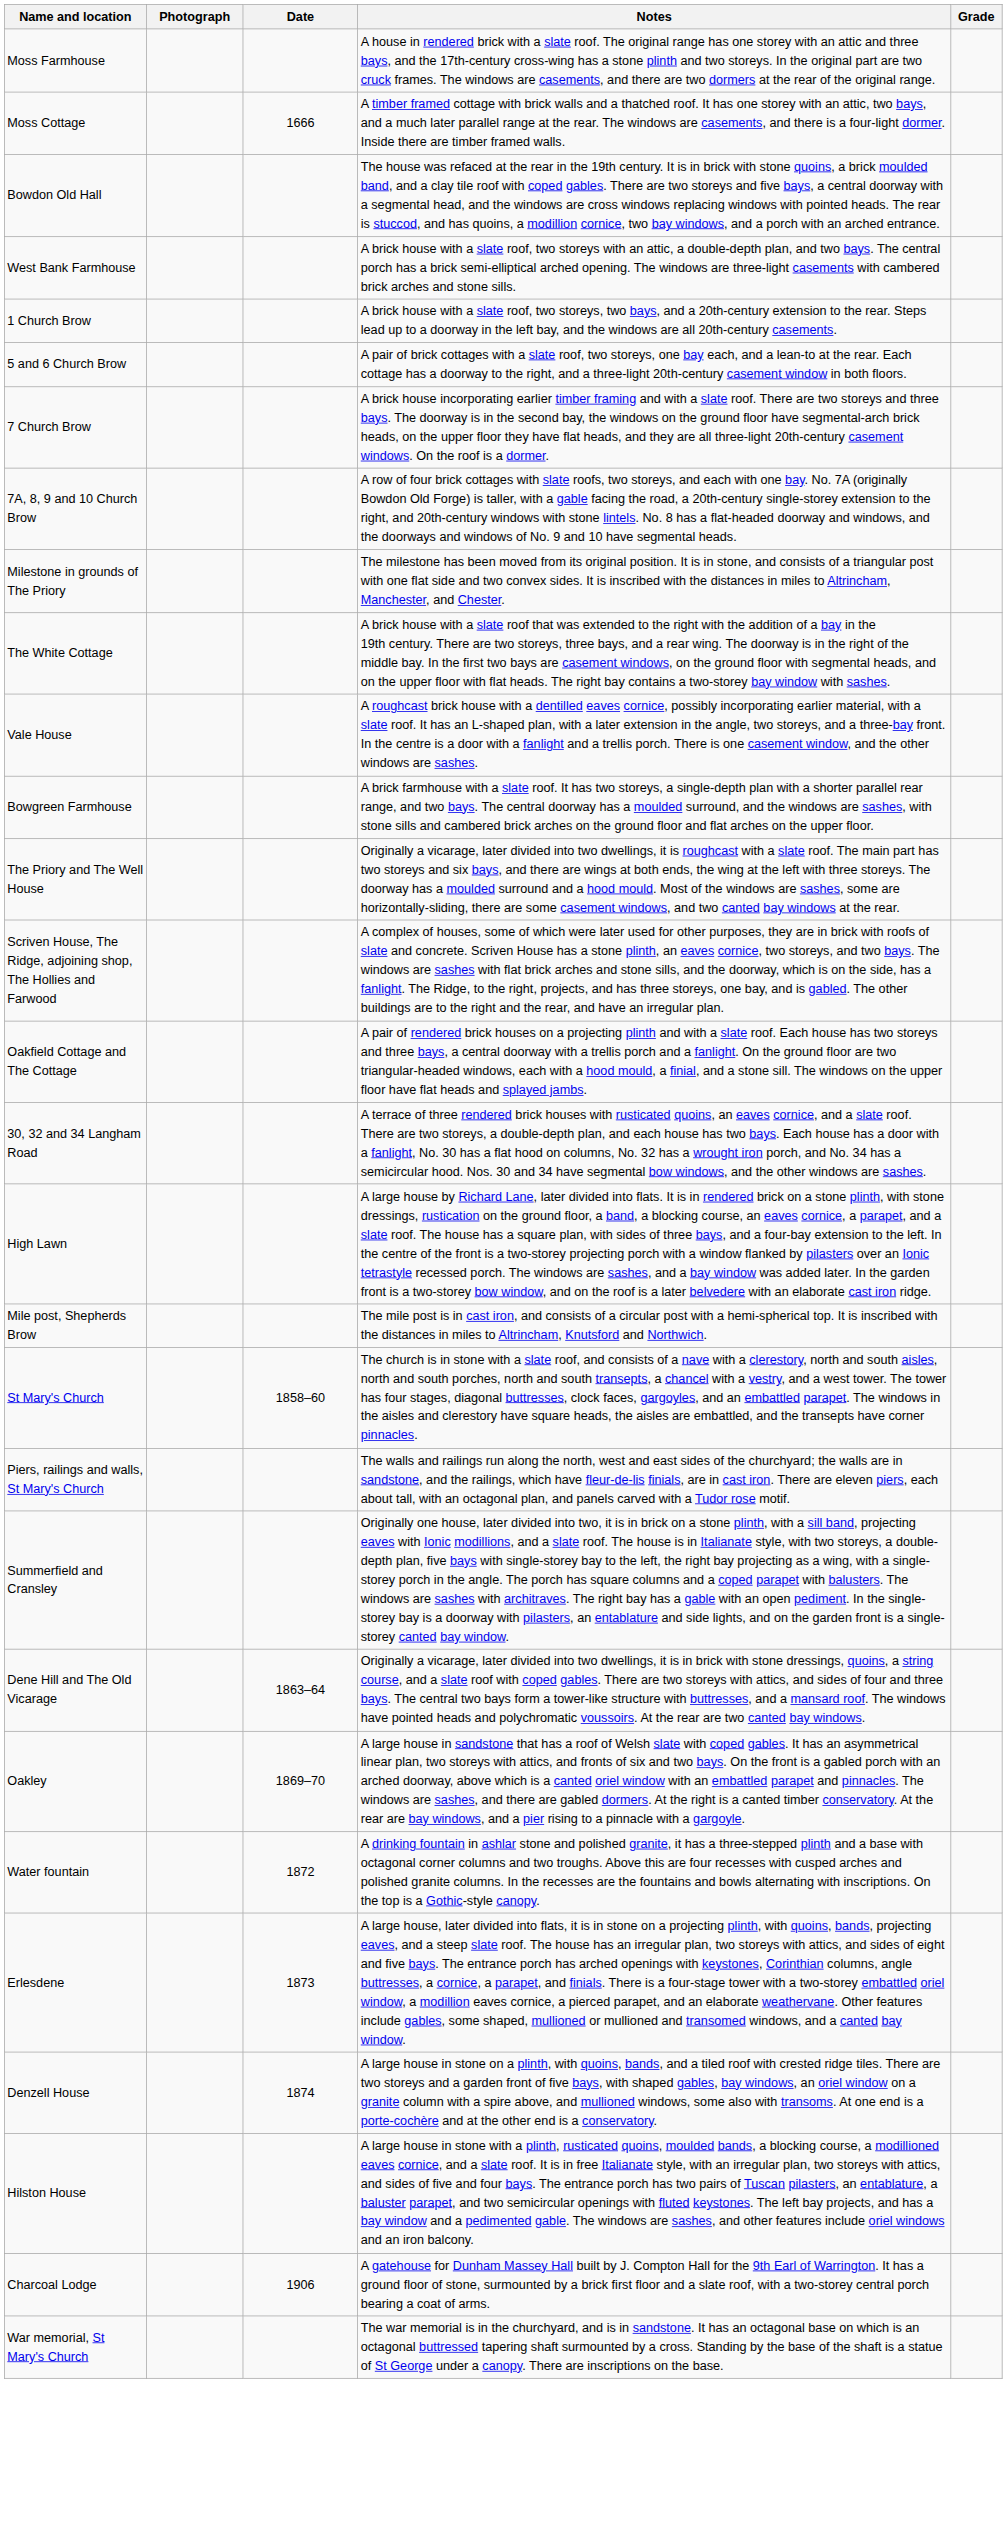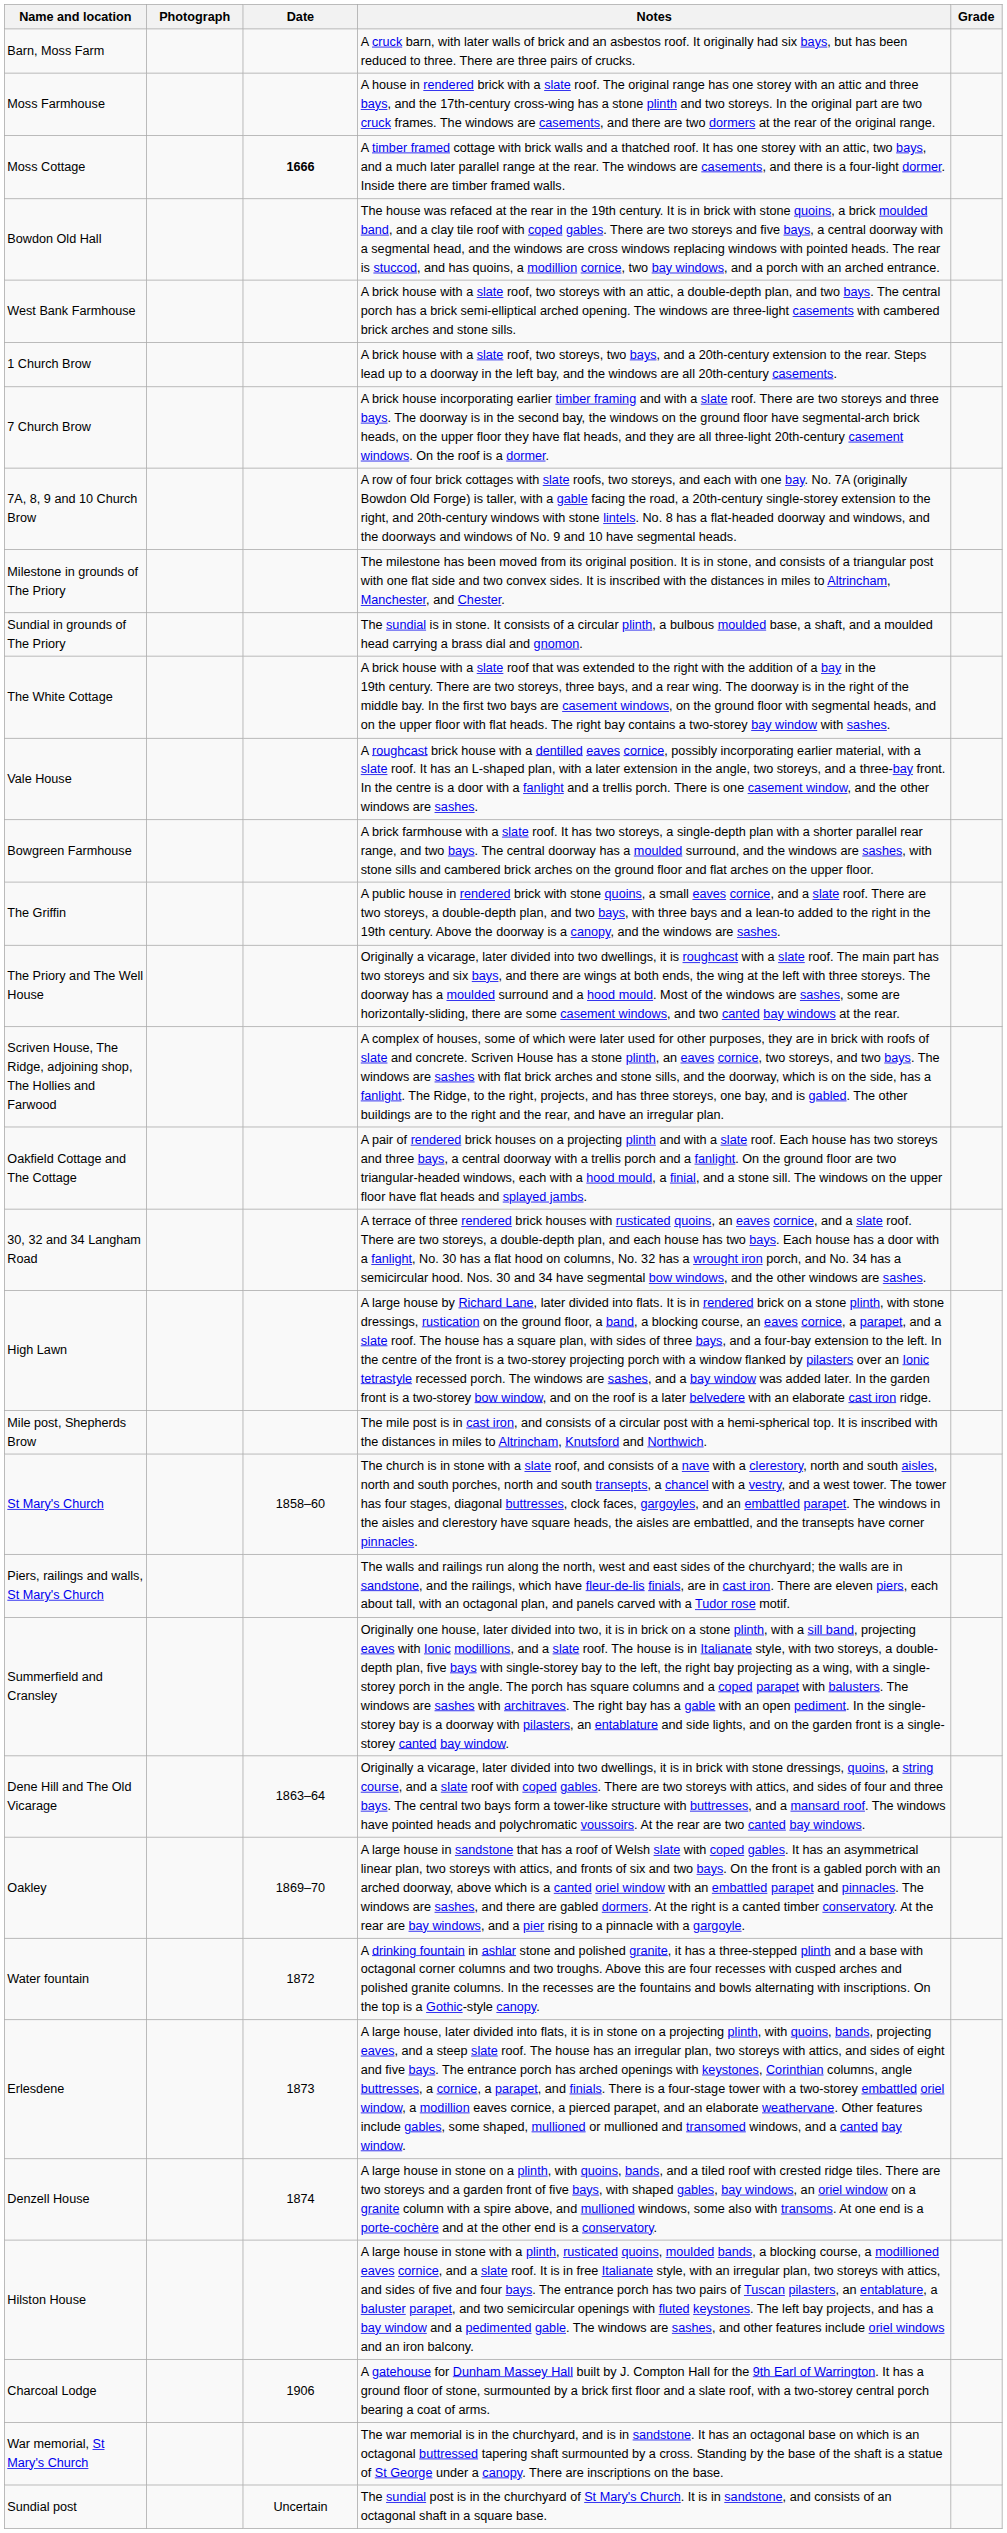+ row: Barn, Moss Farm | A cruck barn, with later walls of brick and an asbestos roof. It originally had six bays, but has been reduced to three. There are three pairs of crucks.
Moss Cottage | Date: normal -> bold
- row: 5 and 6 Church Brow | A pair of brick cottages with a slate roof, two storeys, one bay each, and a lean-to at the rear. Each cottage has a doorway to the right, and a three-light 20th-century casement window in both floors.
+ row: Sundial in grounds of The Priory | The sundial is in stone. It consists of a circular plinth, a bulbous moulded base, a shaft, and a moulded head carrying a brass dial and gnomon.
+ row: The Griffin | A public house in rendered brick with stone quoins, a small eaves cornice, and a slate roof. There are two storeys, a double-depth plan, and two bays, with three bays and a lean-to added to the right in the 19th century. Above the doorway is a canopy, and the windows are sashes.
+ row: Sundial post | Uncertain | The sundial post is in the churchyard of St Mary's Church. It is in sandstone, and consists of an octagonal shaft in a square base.
